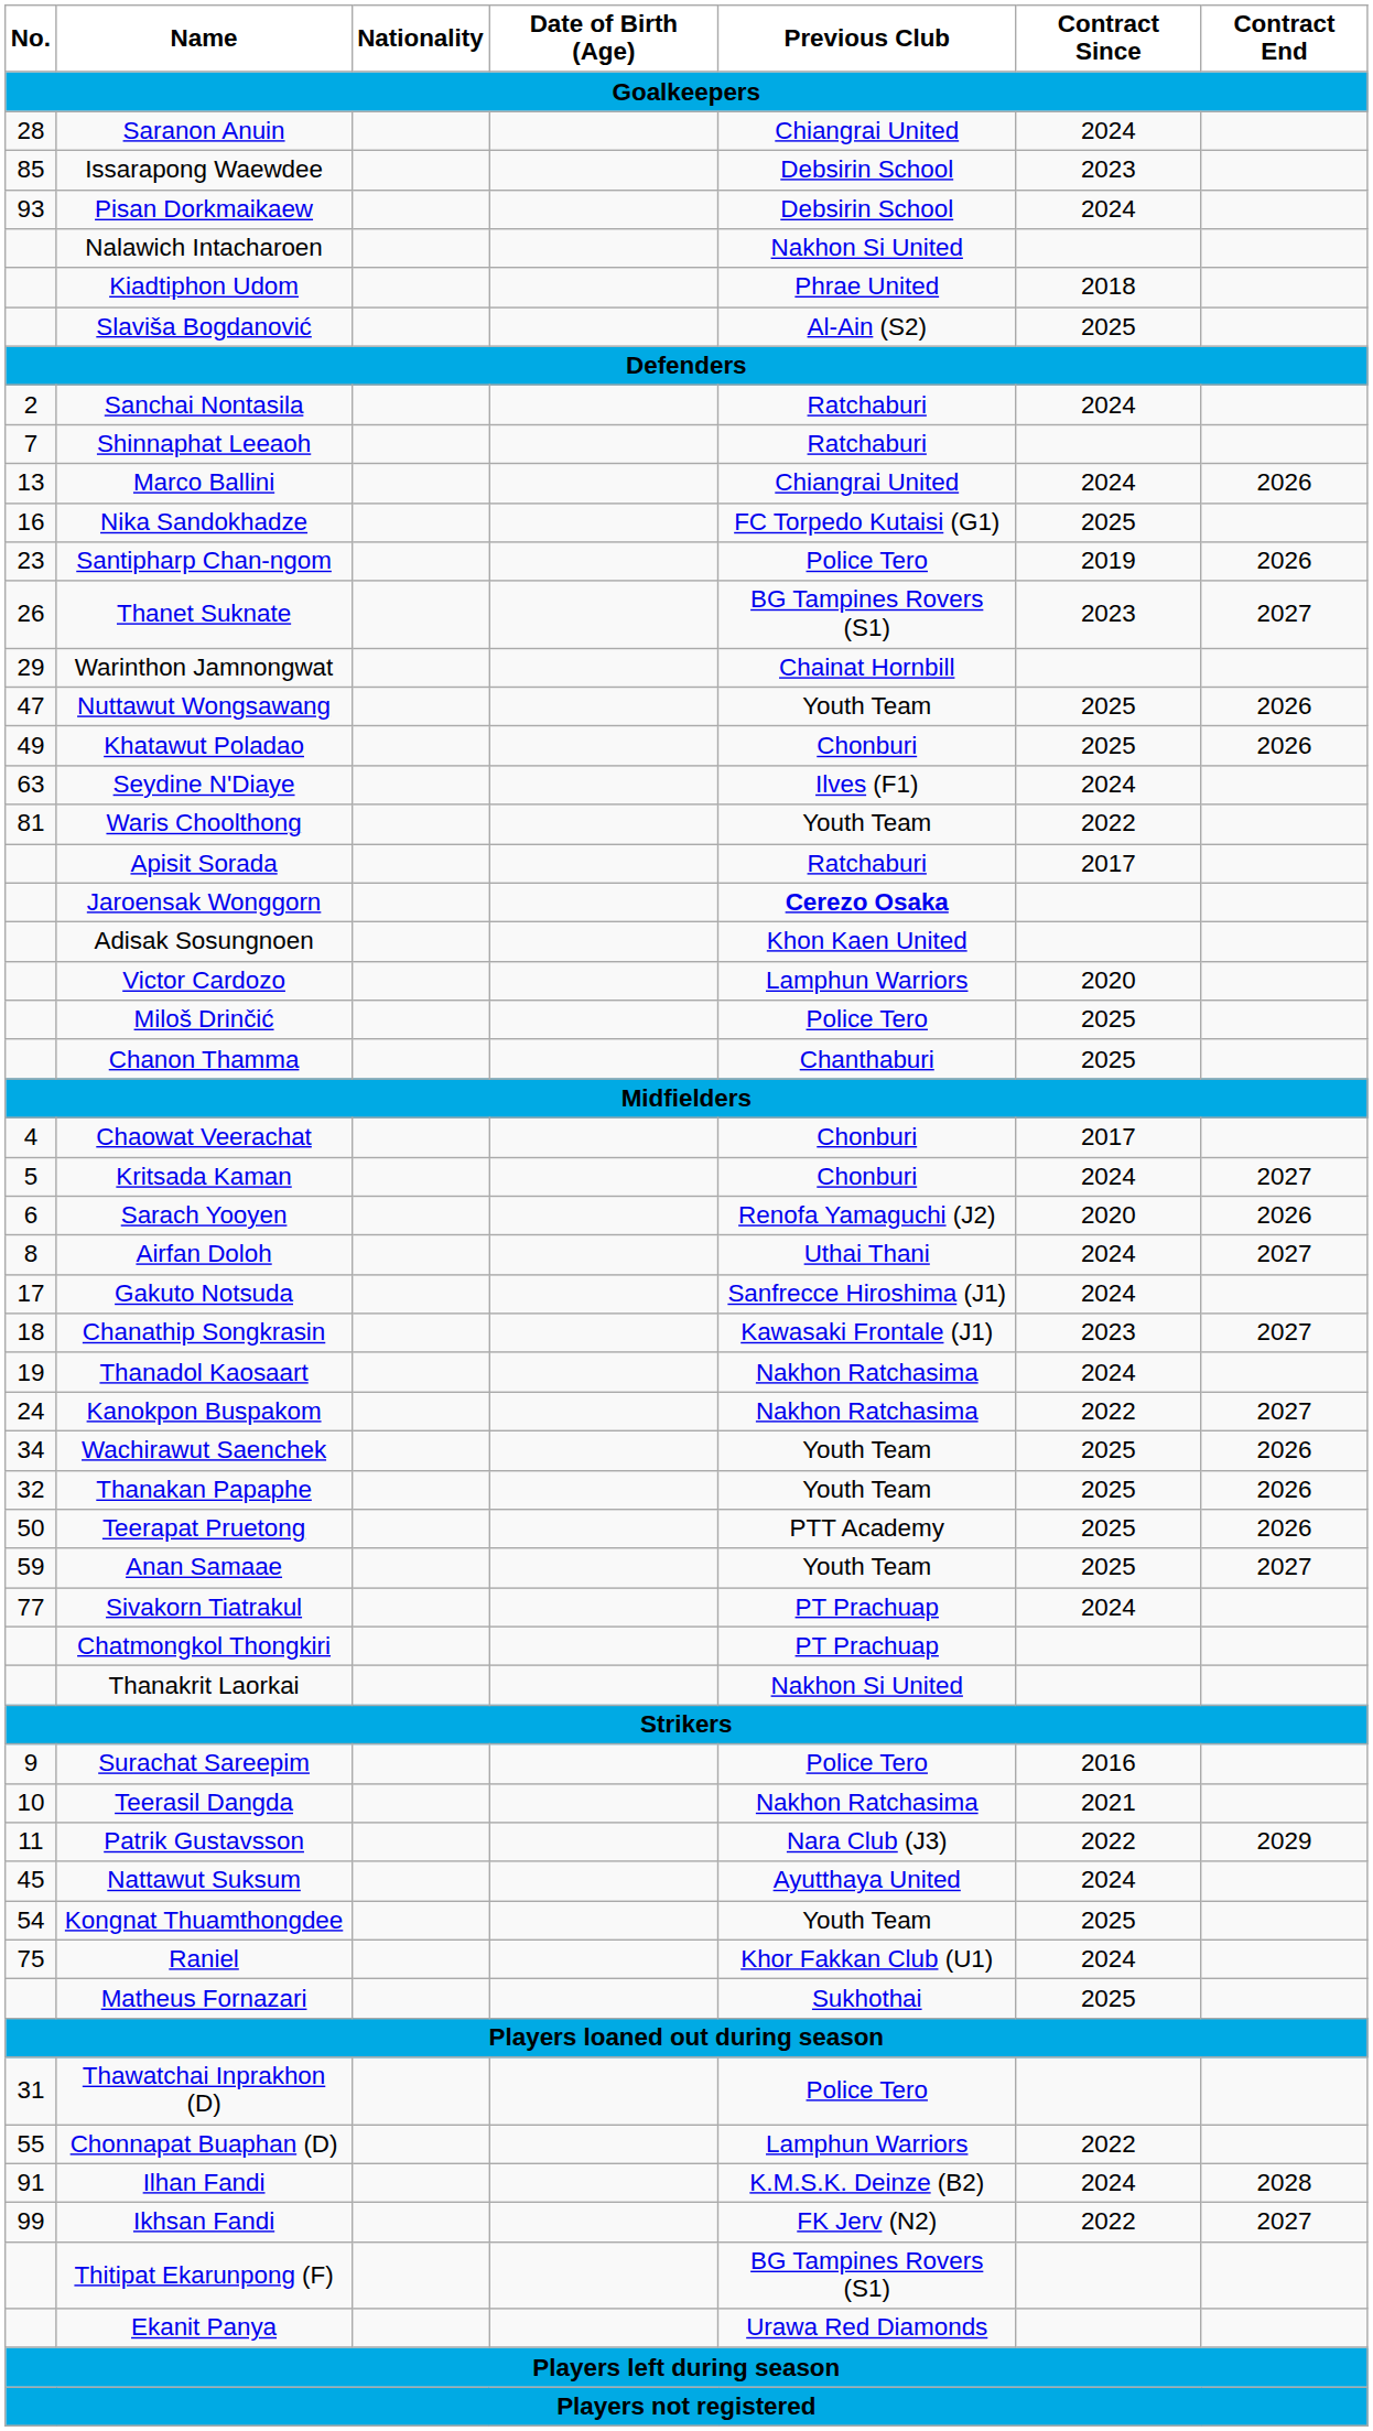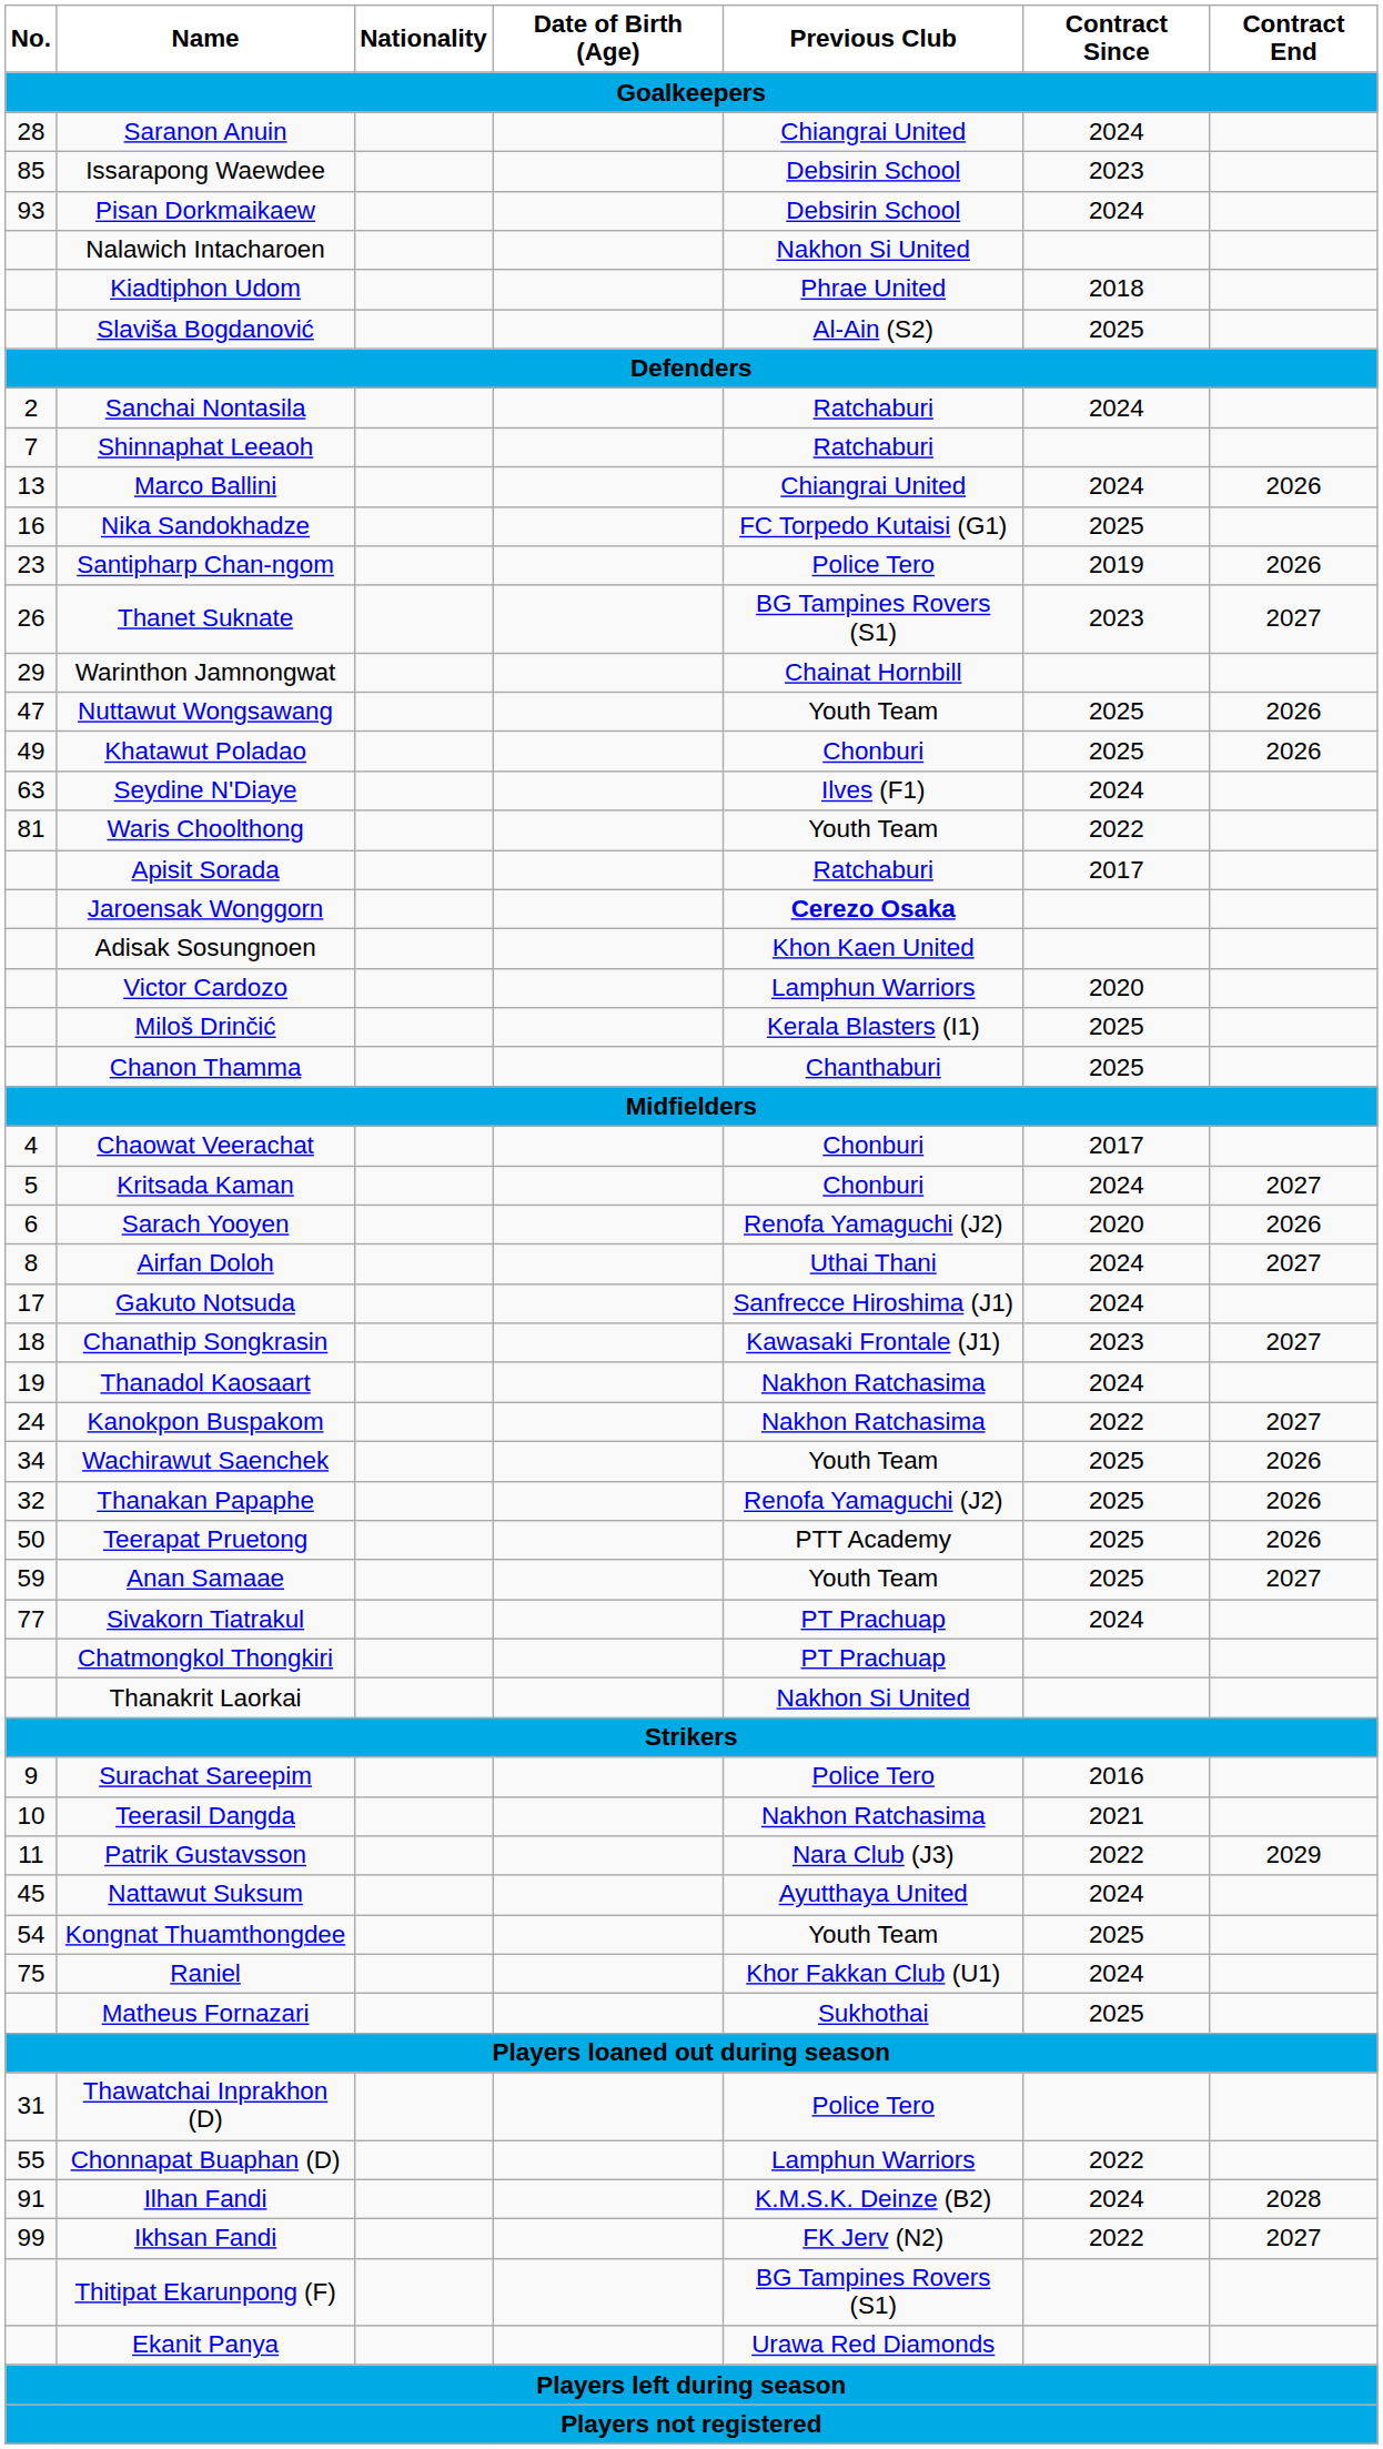Miloš Drinčić | Previous Club: Police Tero -> Kerala Blasters (I1)
Thanakan Papaphe | Previous Club: Youth Team -> Renofa Yamaguchi (J2)
